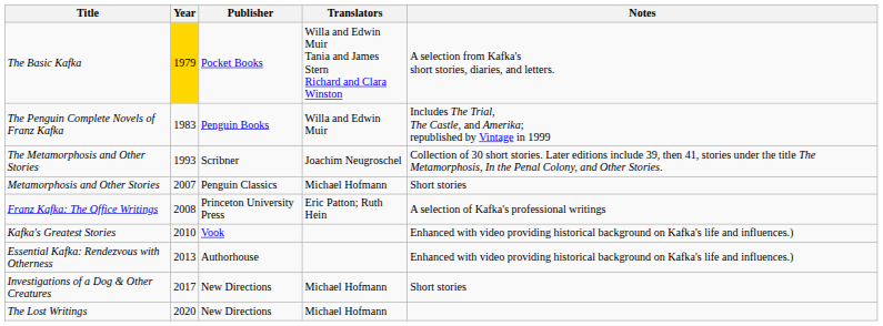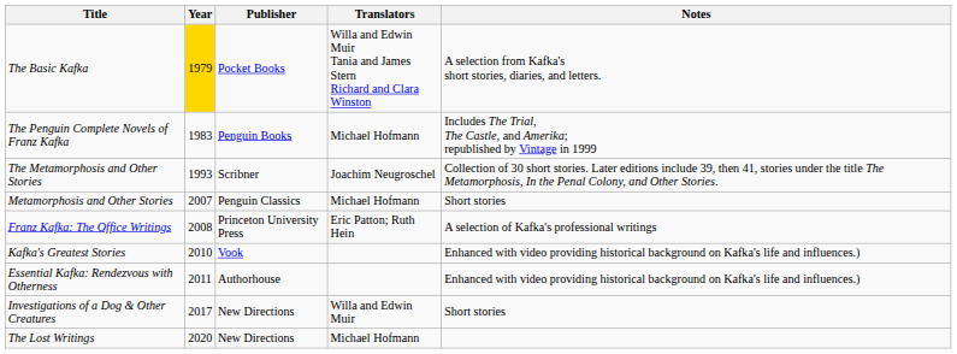The Penguin Complete Novels of Franz Kafka | Translators: Willa and Edwin Muir -> Michael Hofmann
Essential Kafka: Rendezvous with Otherness | Year: 2013 -> 2011
Investigations of a Dog & Other Creatures | Translators: Michael Hofmann -> Willa and Edwin Muir
